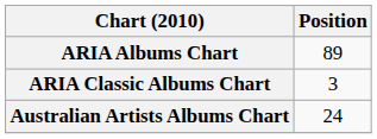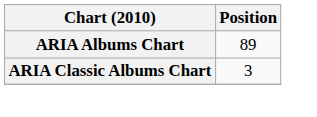- row: Australian Artists Albums Chart | 24
